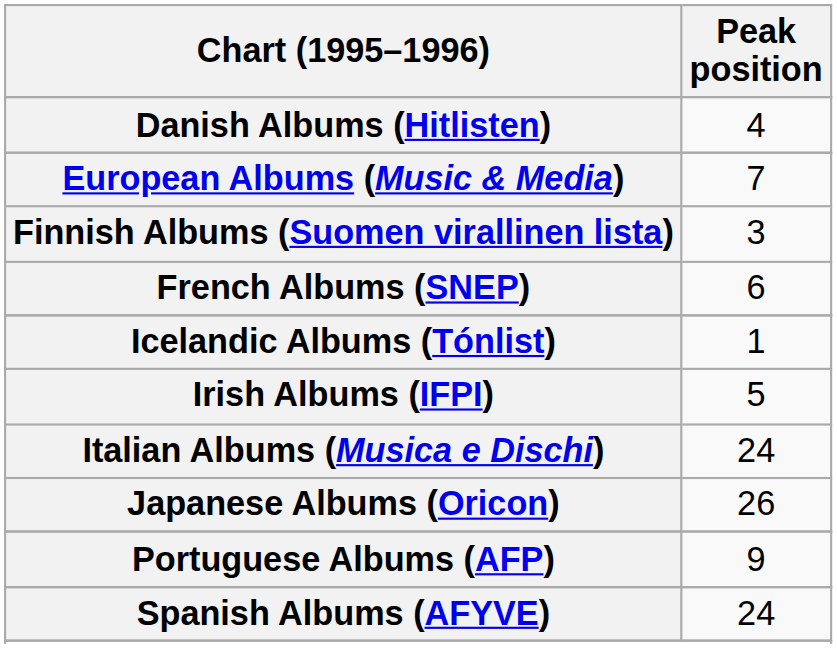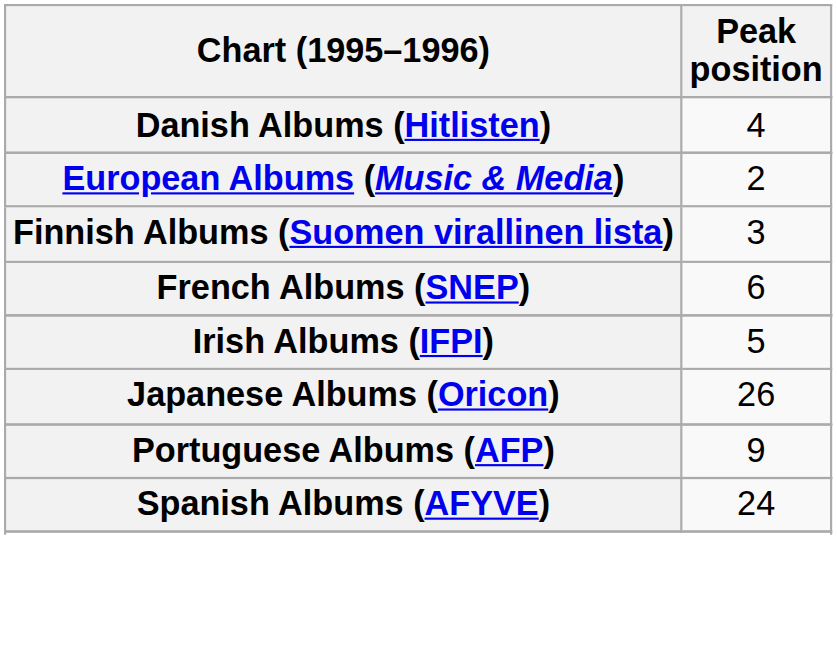European Albums (Music & Media) | Peak position: 7 -> 2
- row: Icelandic Albums (Tónlist) | 1
- row: Italian Albums (Musica e Dischi) | 24
